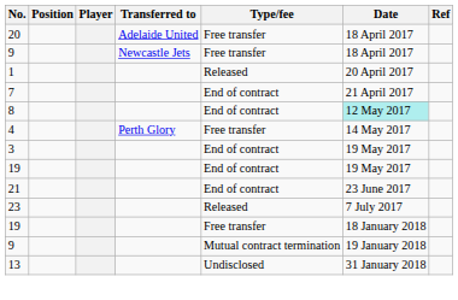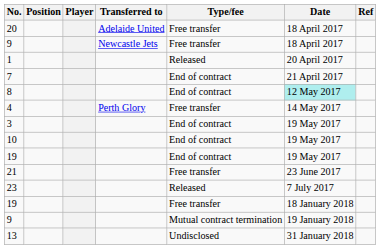+ row: 10 | End of contract | 19 May 2017
21 | Type/fee: End of contract -> Free transfer
